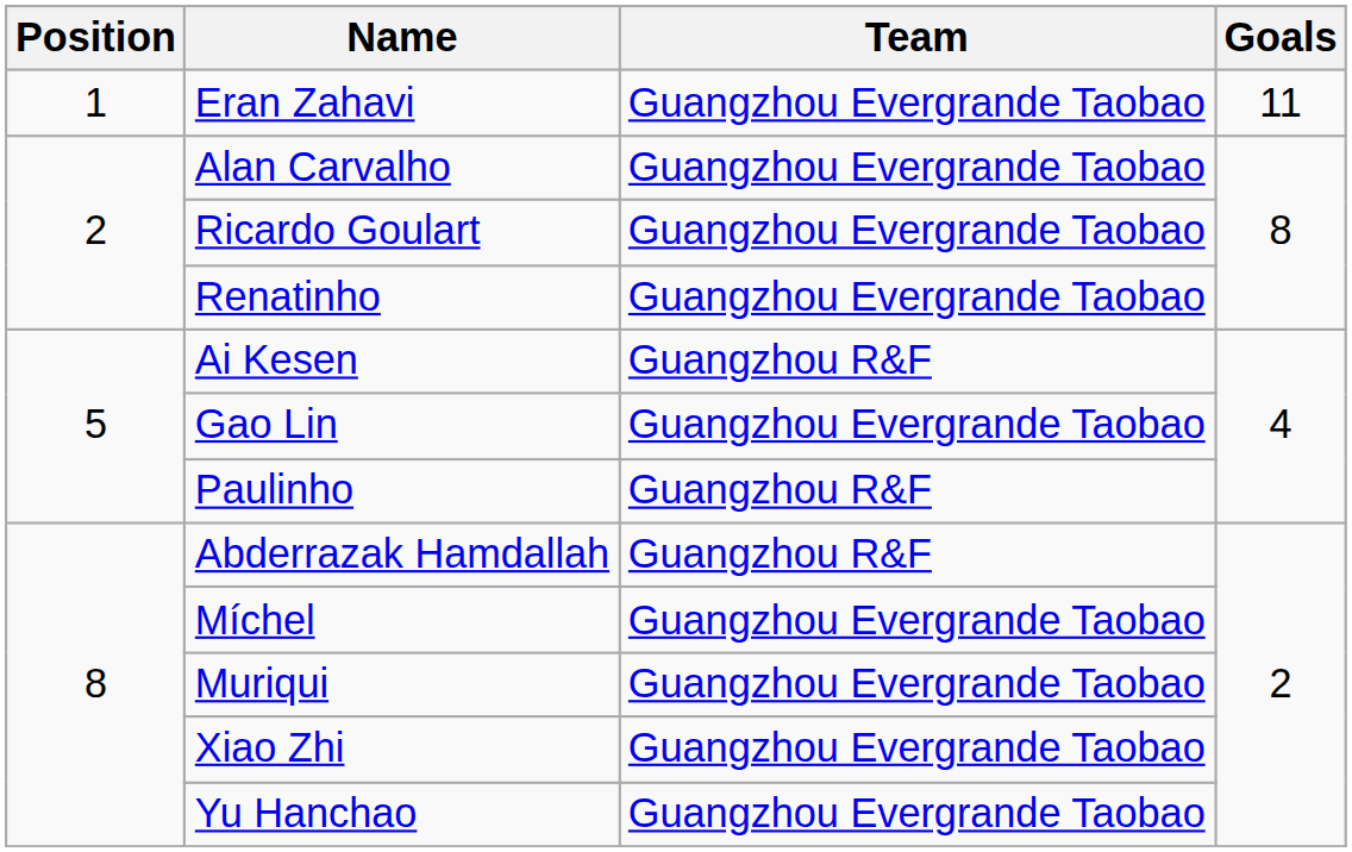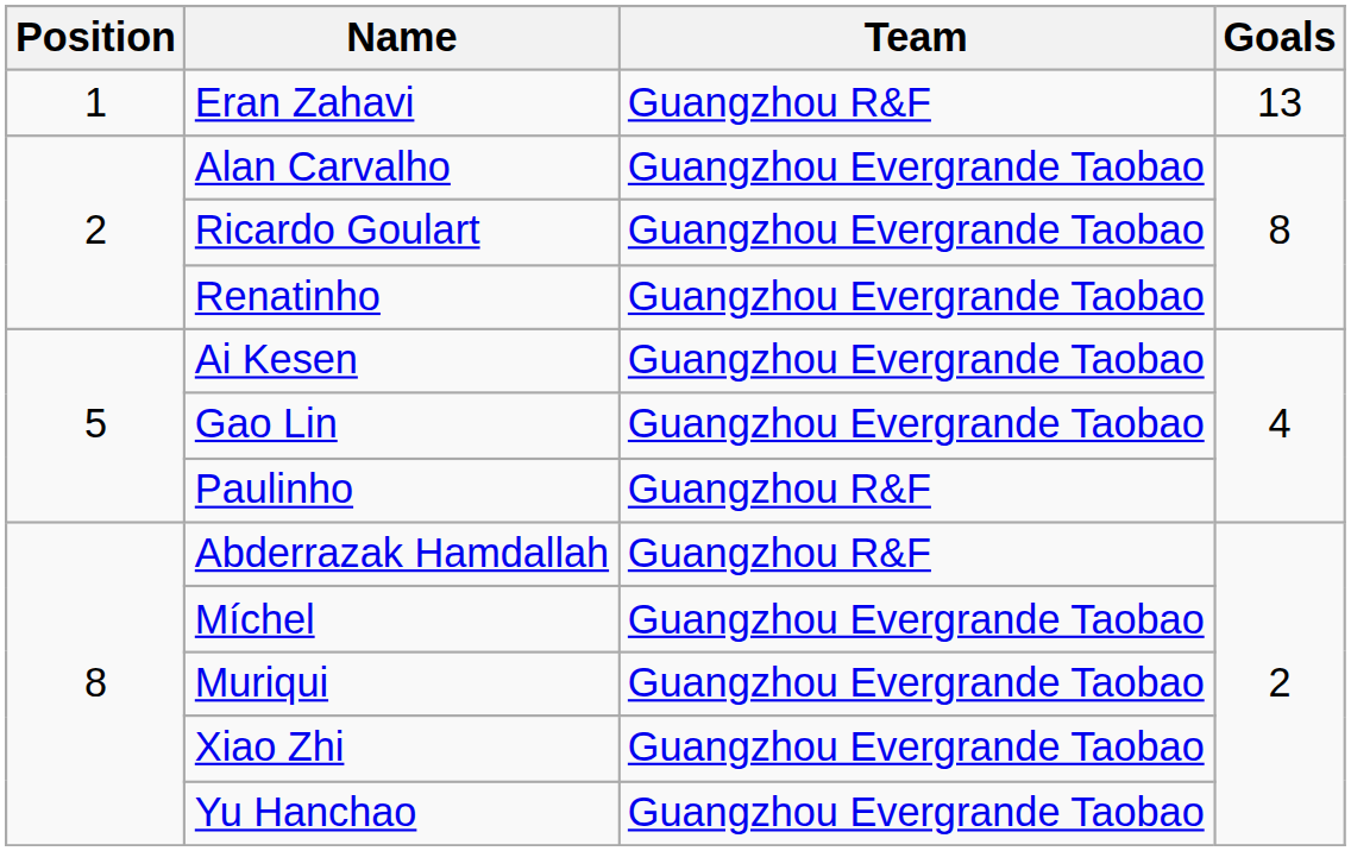Eran Zahavi | Team: Guangzhou Evergrande Taobao -> Guangzhou R&F
Eran Zahavi | Goals: 11 -> 13
Ai Kesen | Team: Guangzhou R&F -> Guangzhou Evergrande Taobao
